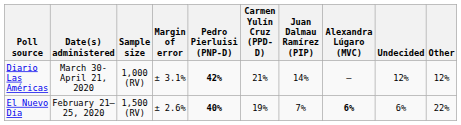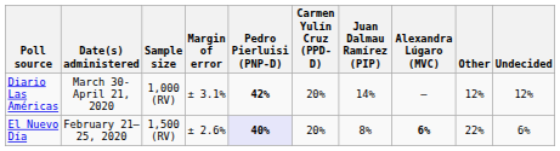columns swapped: Other <-> Undecided
Diario Las Américas | Carmen Yulín Cruz (PPD-D): 21% -> 20%
El Nuevo Día | Pedro Pierluisi (PNP-D): no background -> lavender background
El Nuevo Día | Carmen Yulín Cruz (PPD-D): 19% -> 20%
El Nuevo Día | Juan Dalmau Ramírez (PIP): 7% -> 8%
